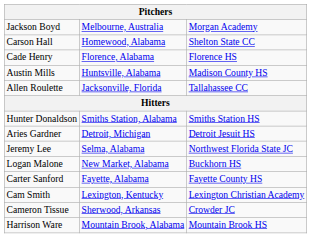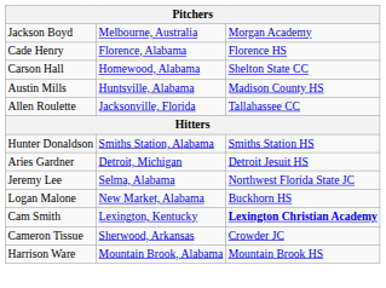rows swapped: Carson Hall <-> Cade Henry
- row: Carter Sanford | Fayette, Alabama | Fayette County HS
Cam Smith | column 3: normal -> bold
